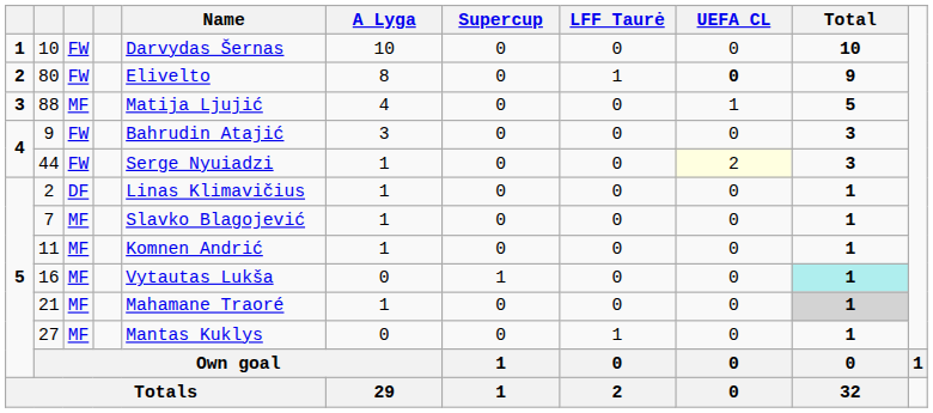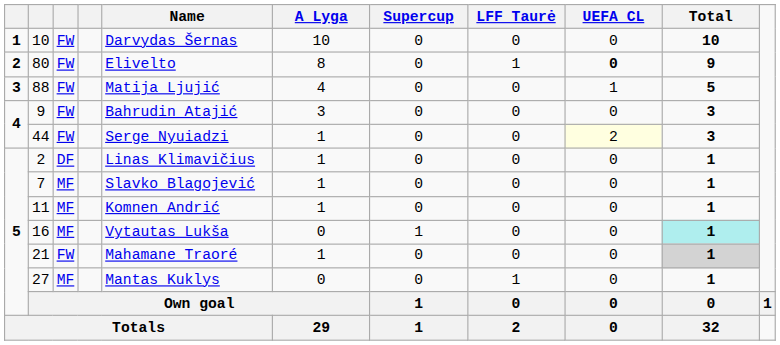88 | column 3: MF -> FW
21 | column 3: MF -> FW
